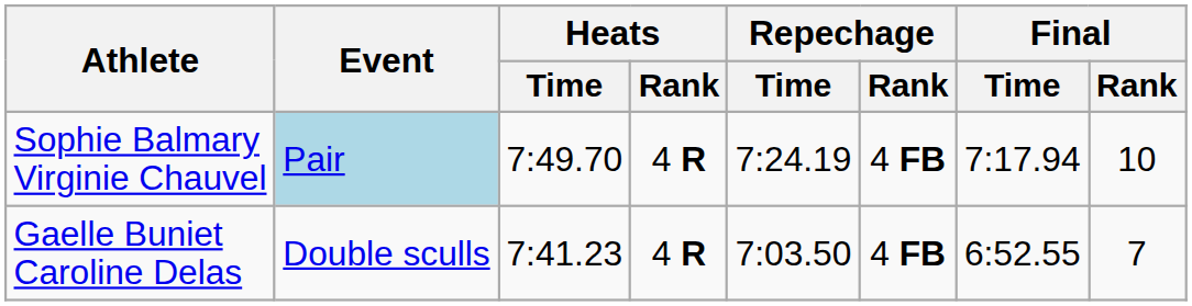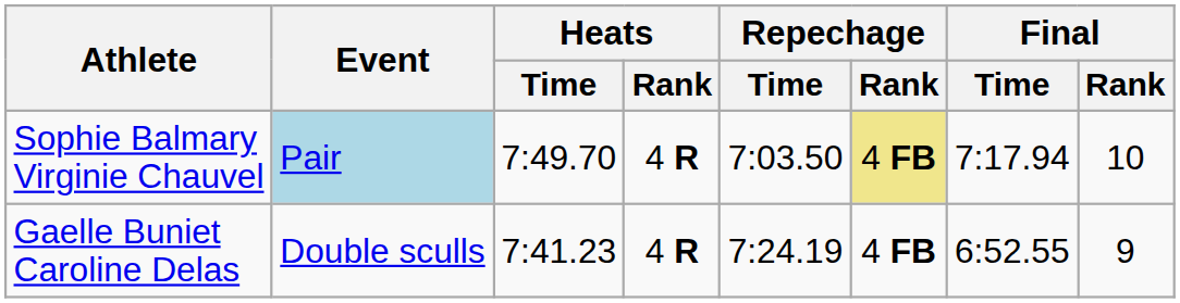Sophie Balmary Virginie Chauvel | Repechage / Time: 7:24.19 -> 7:03.50
Sophie Balmary Virginie Chauvel | Repechage / Rank: no background -> khaki background
Gaelle Buniet Caroline Delas | Repechage / Time: 7:03.50 -> 7:24.19
Gaelle Buniet Caroline Delas | Final / Rank: 7 -> 9
